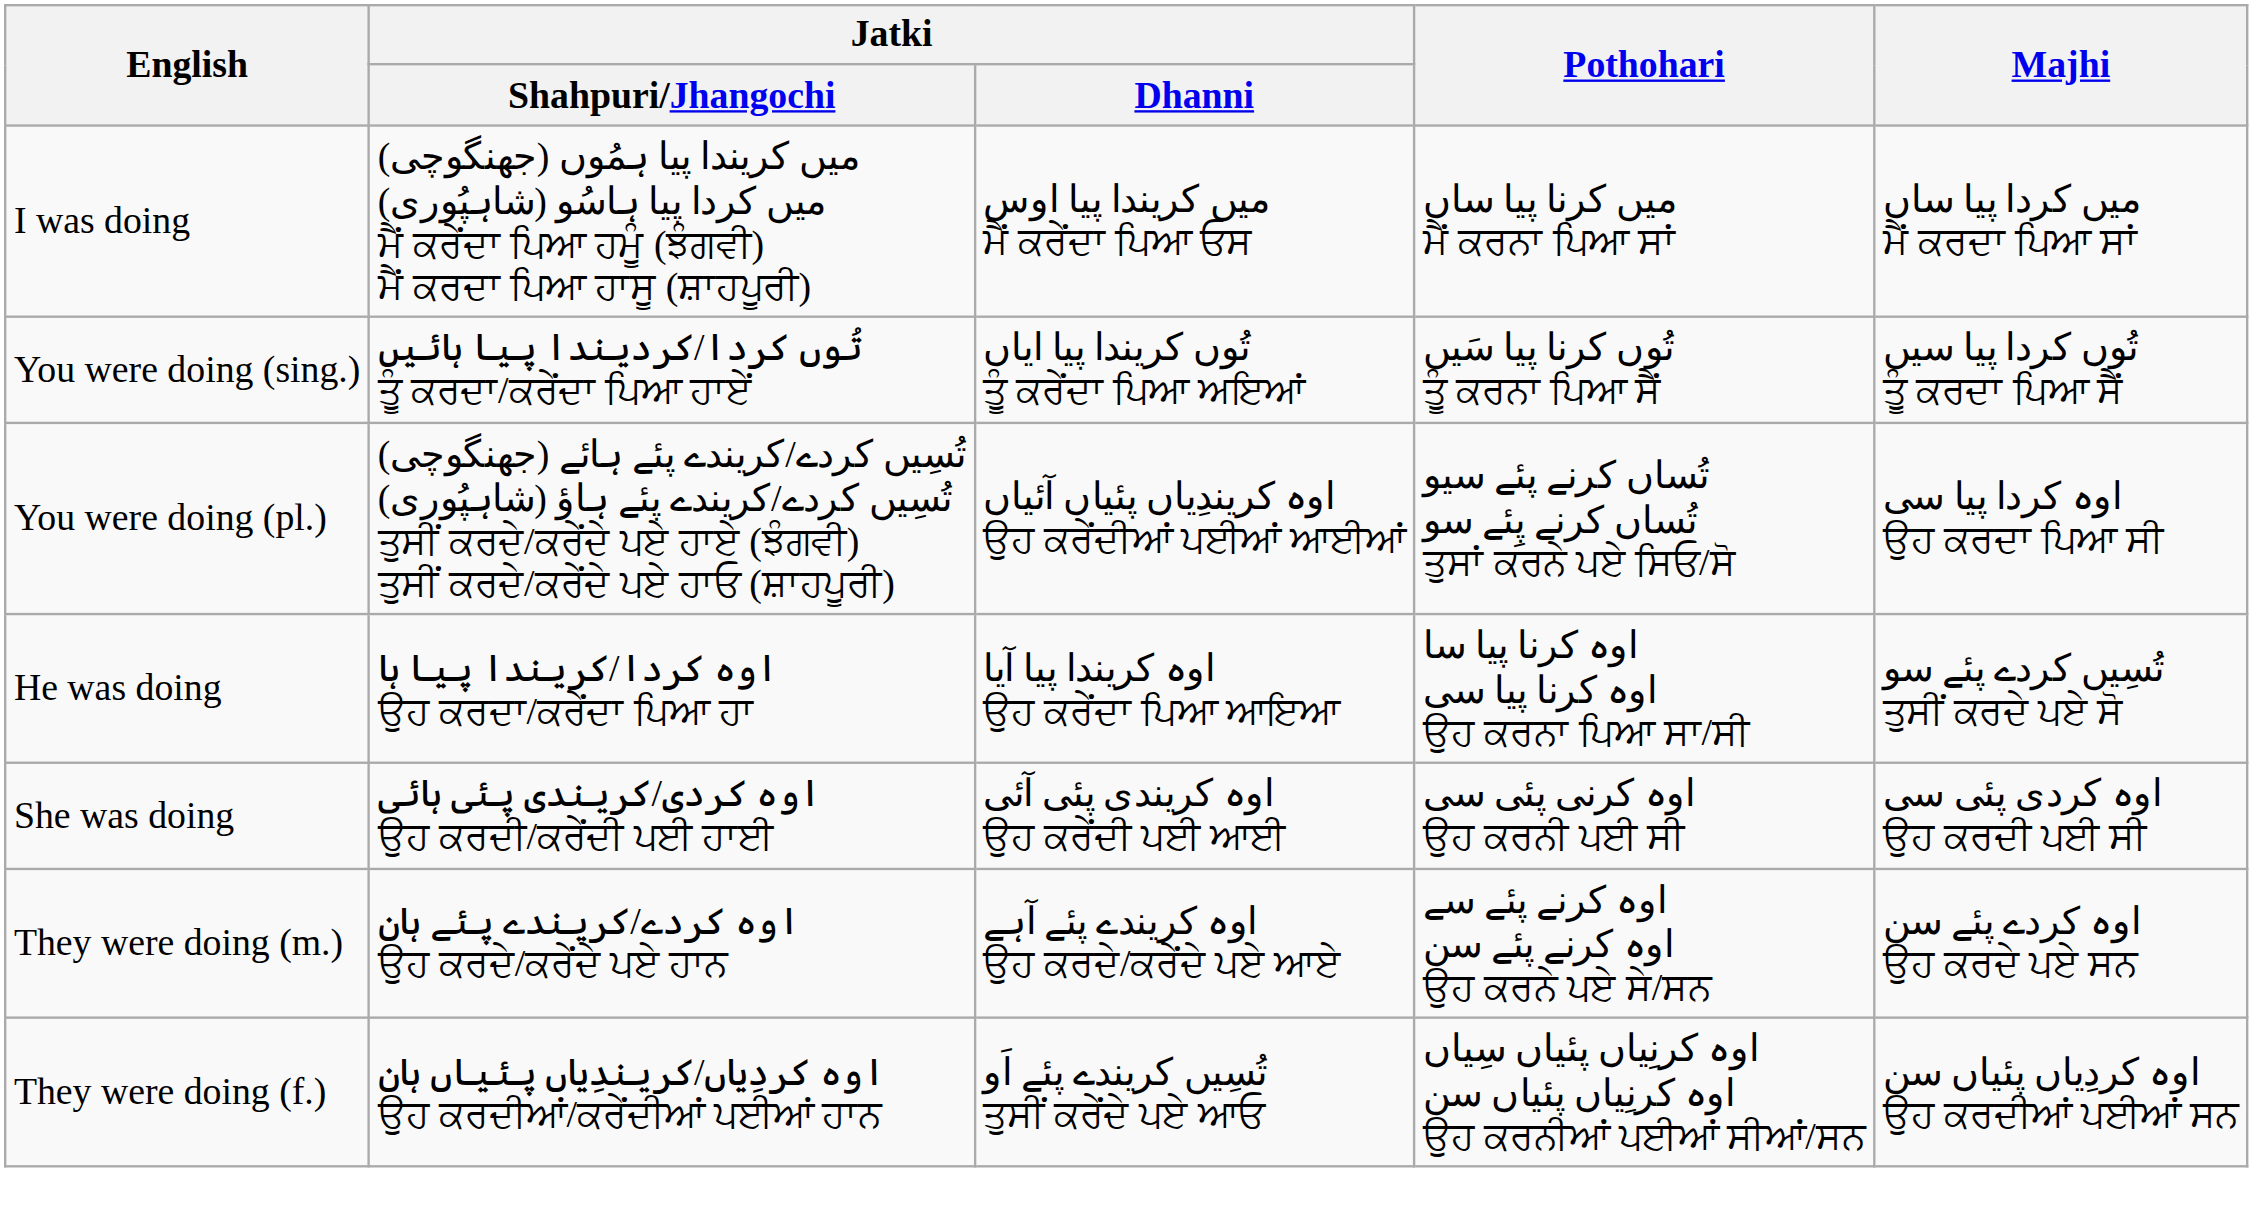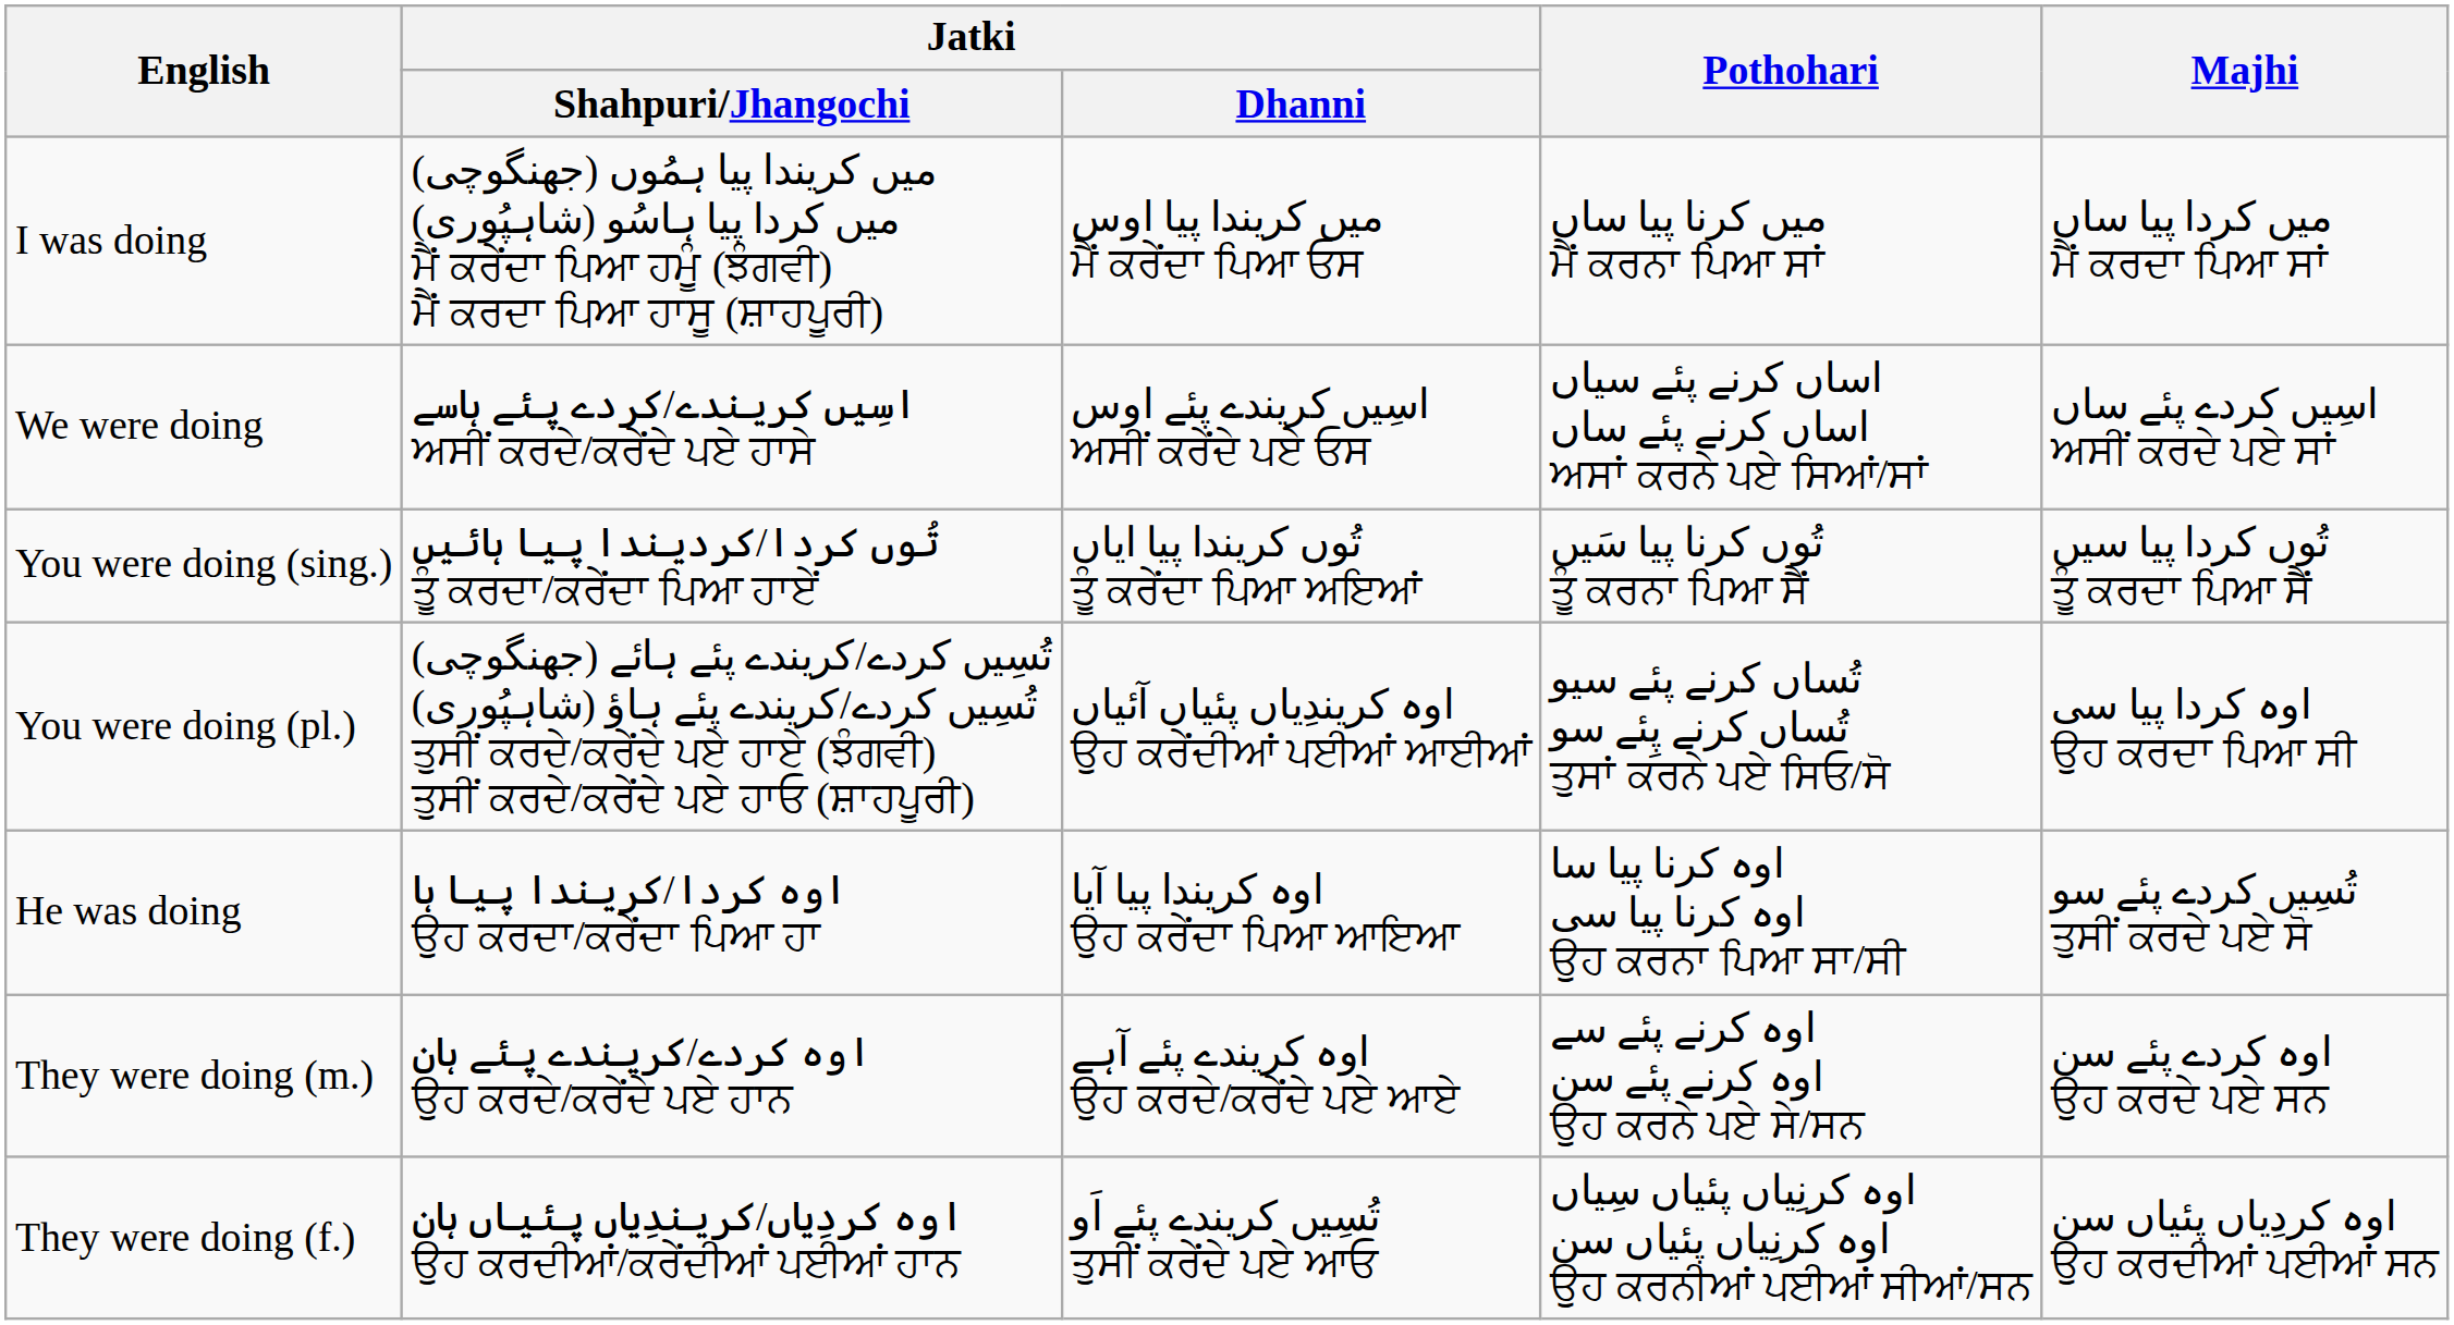+ row: We were doing | اسِیں کریندے/کردے پئے ہاسے ਅਸੀਂ ਕਰਦੇ/ਕਰੇਂਦੇ ਪਏ ਹਾਸੇ | اسِیں کریندے پئے اوس ਅਸੀਂ ਕਰੇਂਦੇ ਪਏ ਓਸ | اساں کرنے پئے سیاں اساں کرنے پئے ساں ਅਸਾਂ ਕਰਨੇ ਪਏ ਸਿਆਂ/ਸਾਂ | اسِیں کردے پئے ساں ਅਸੀਂ ਕਰਦੇ ਪਏ ਸਾਂ
- row: She was doing | اوہ کردی/کریندی پئی ہائی ਉਹ ਕਰਦੀ/ਕਰੇਂਦੀ ਪਈ ਹਾਈ | اوہ کریندی پئی آئی ਉਹ ਕਰੇਂਦੀ ਪਈ ਆਈ | اوہ کرنی پئی سی ਉਹ ਕਰਨੀ ਪਈ ਸੀ | اوہ کردی پئی سی ਉਹ ਕਰਦੀ ਪਈ ਸੀ
